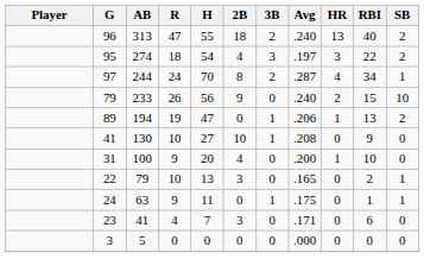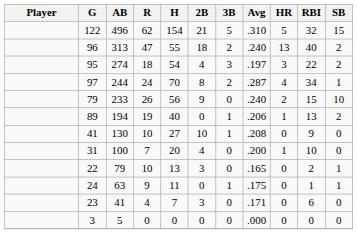+ row: 122 | 496 | 62 | 154 | 21 | 5 | .310 | 5 | 32 | 15
89 | H: 47 -> 40
31 | R: 9 -> 7
